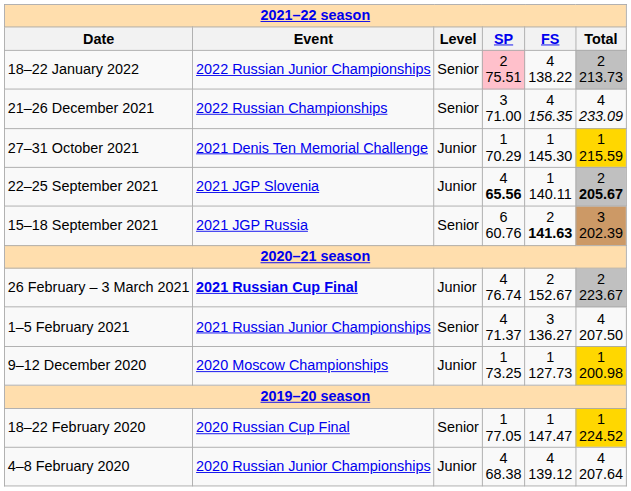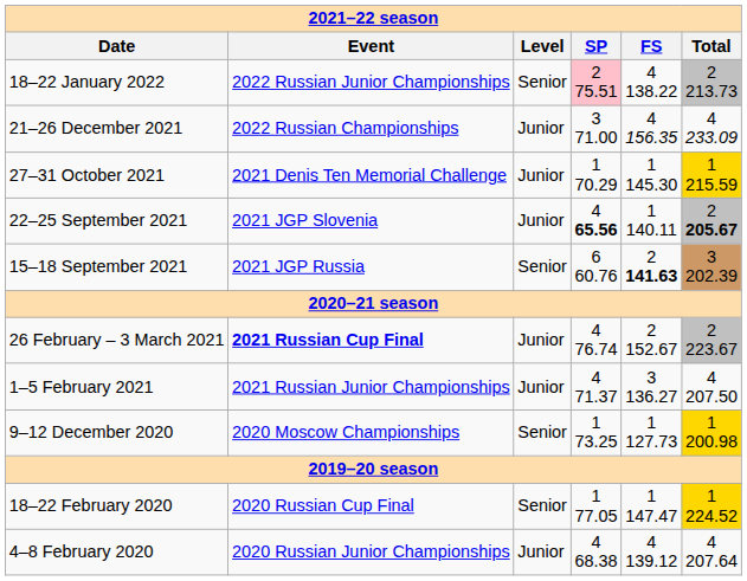21–26 December 2021 | column 3: Senior -> Junior
1–5 February 2021 | column 3: Senior -> Junior
9–12 December 2020 | column 3: Junior -> Senior
